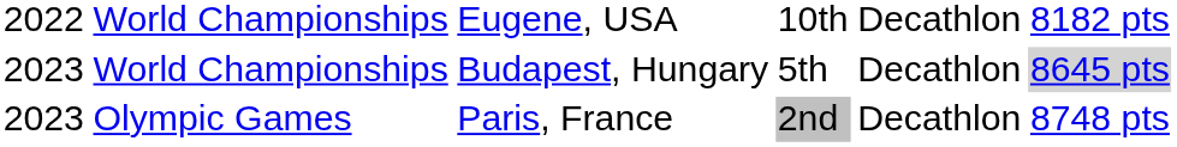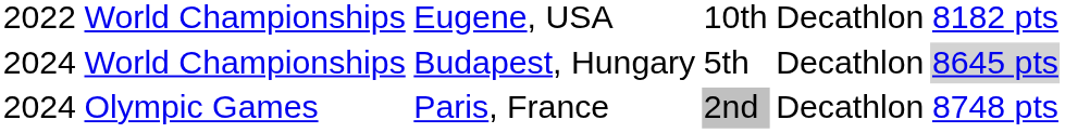World Championships / Budapest, Hungary | column 1: 2023 -> 2024
Olympic Games | column 1: 2023 -> 2024
